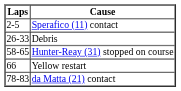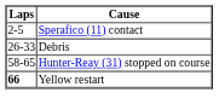Yellow restart | Laps: normal -> bold
- row: 78-83 | da Matta (21) contact
